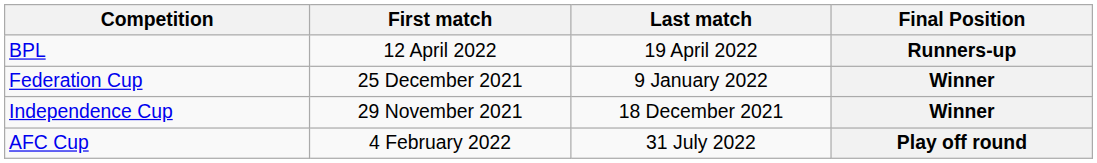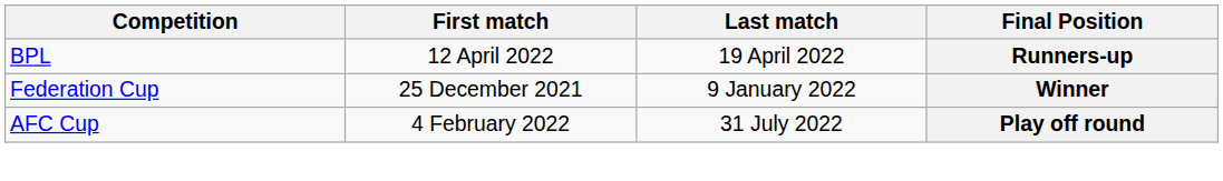- row: Independence Cup | 29 November 2021 | 18 December 2021 | Winner
